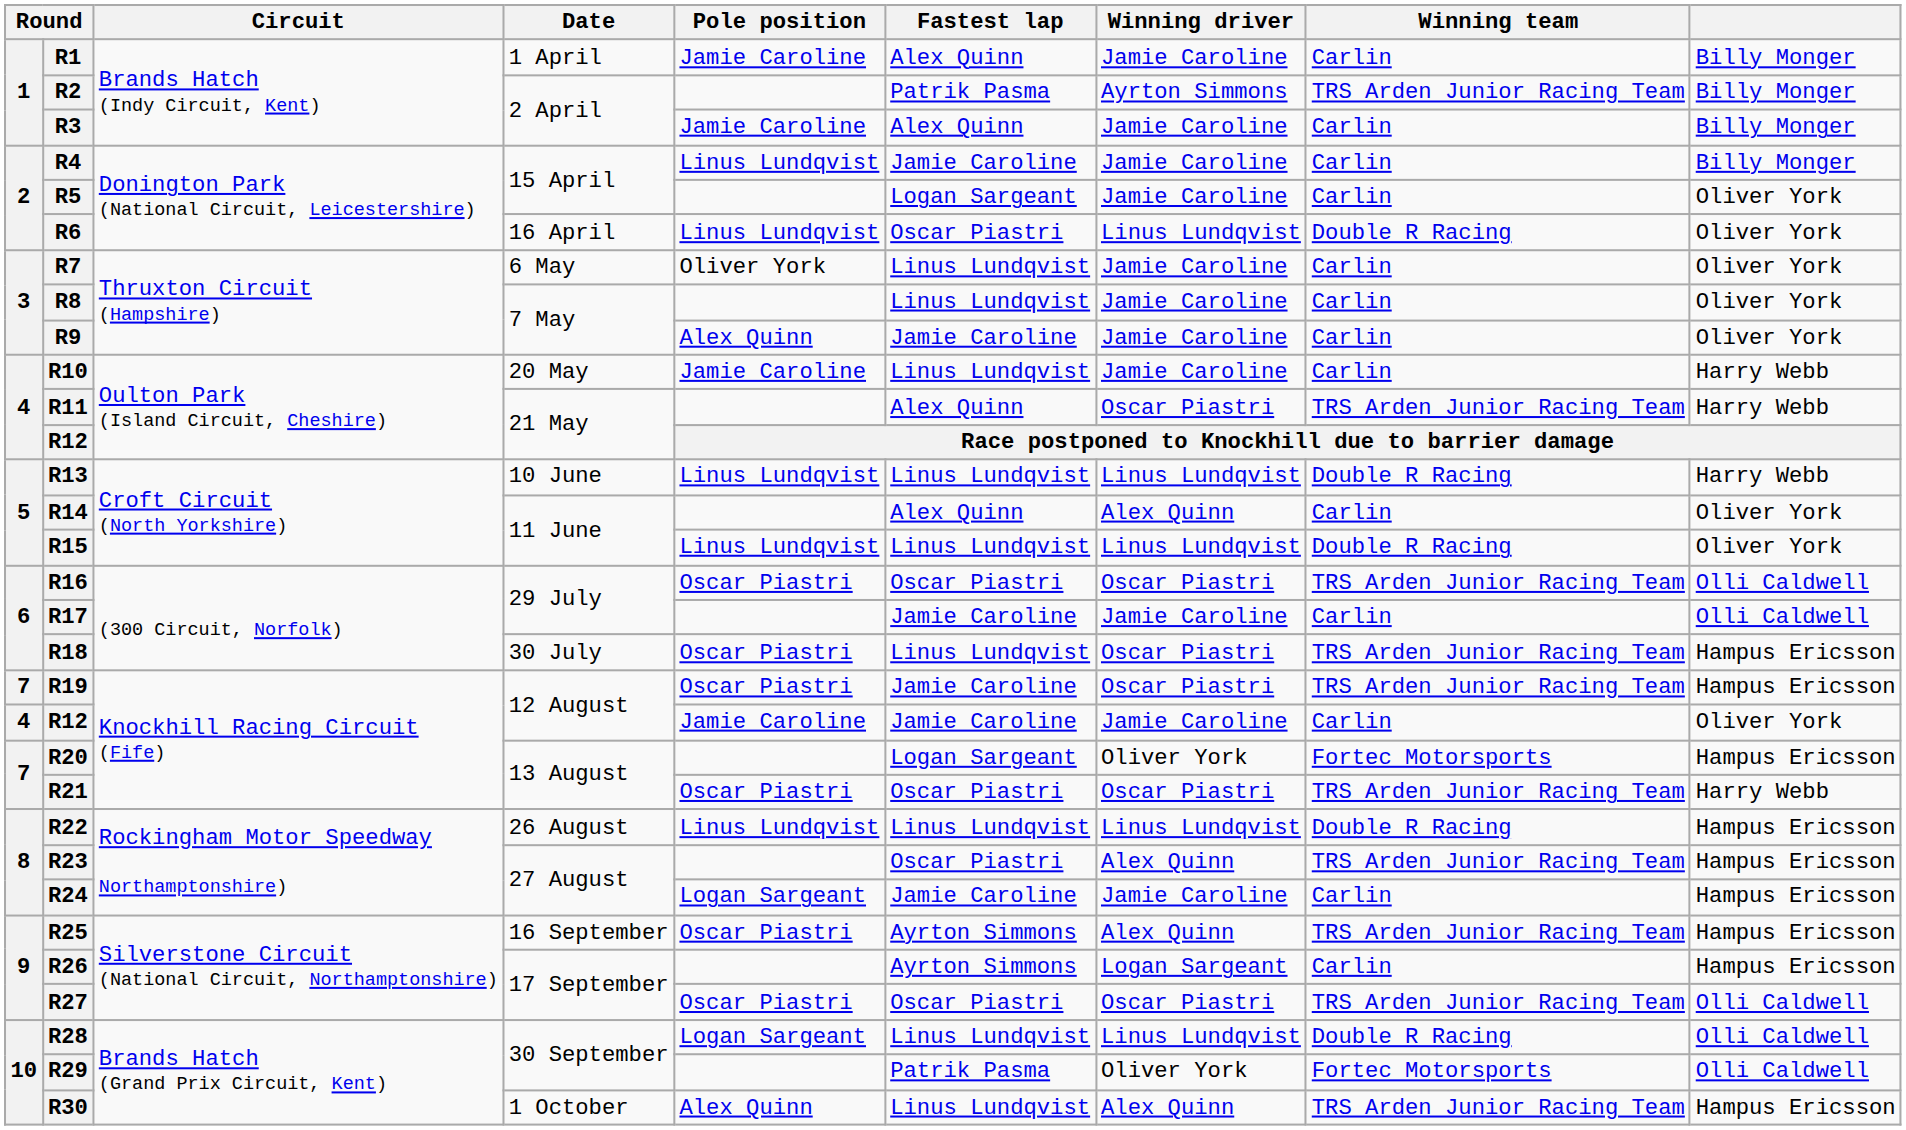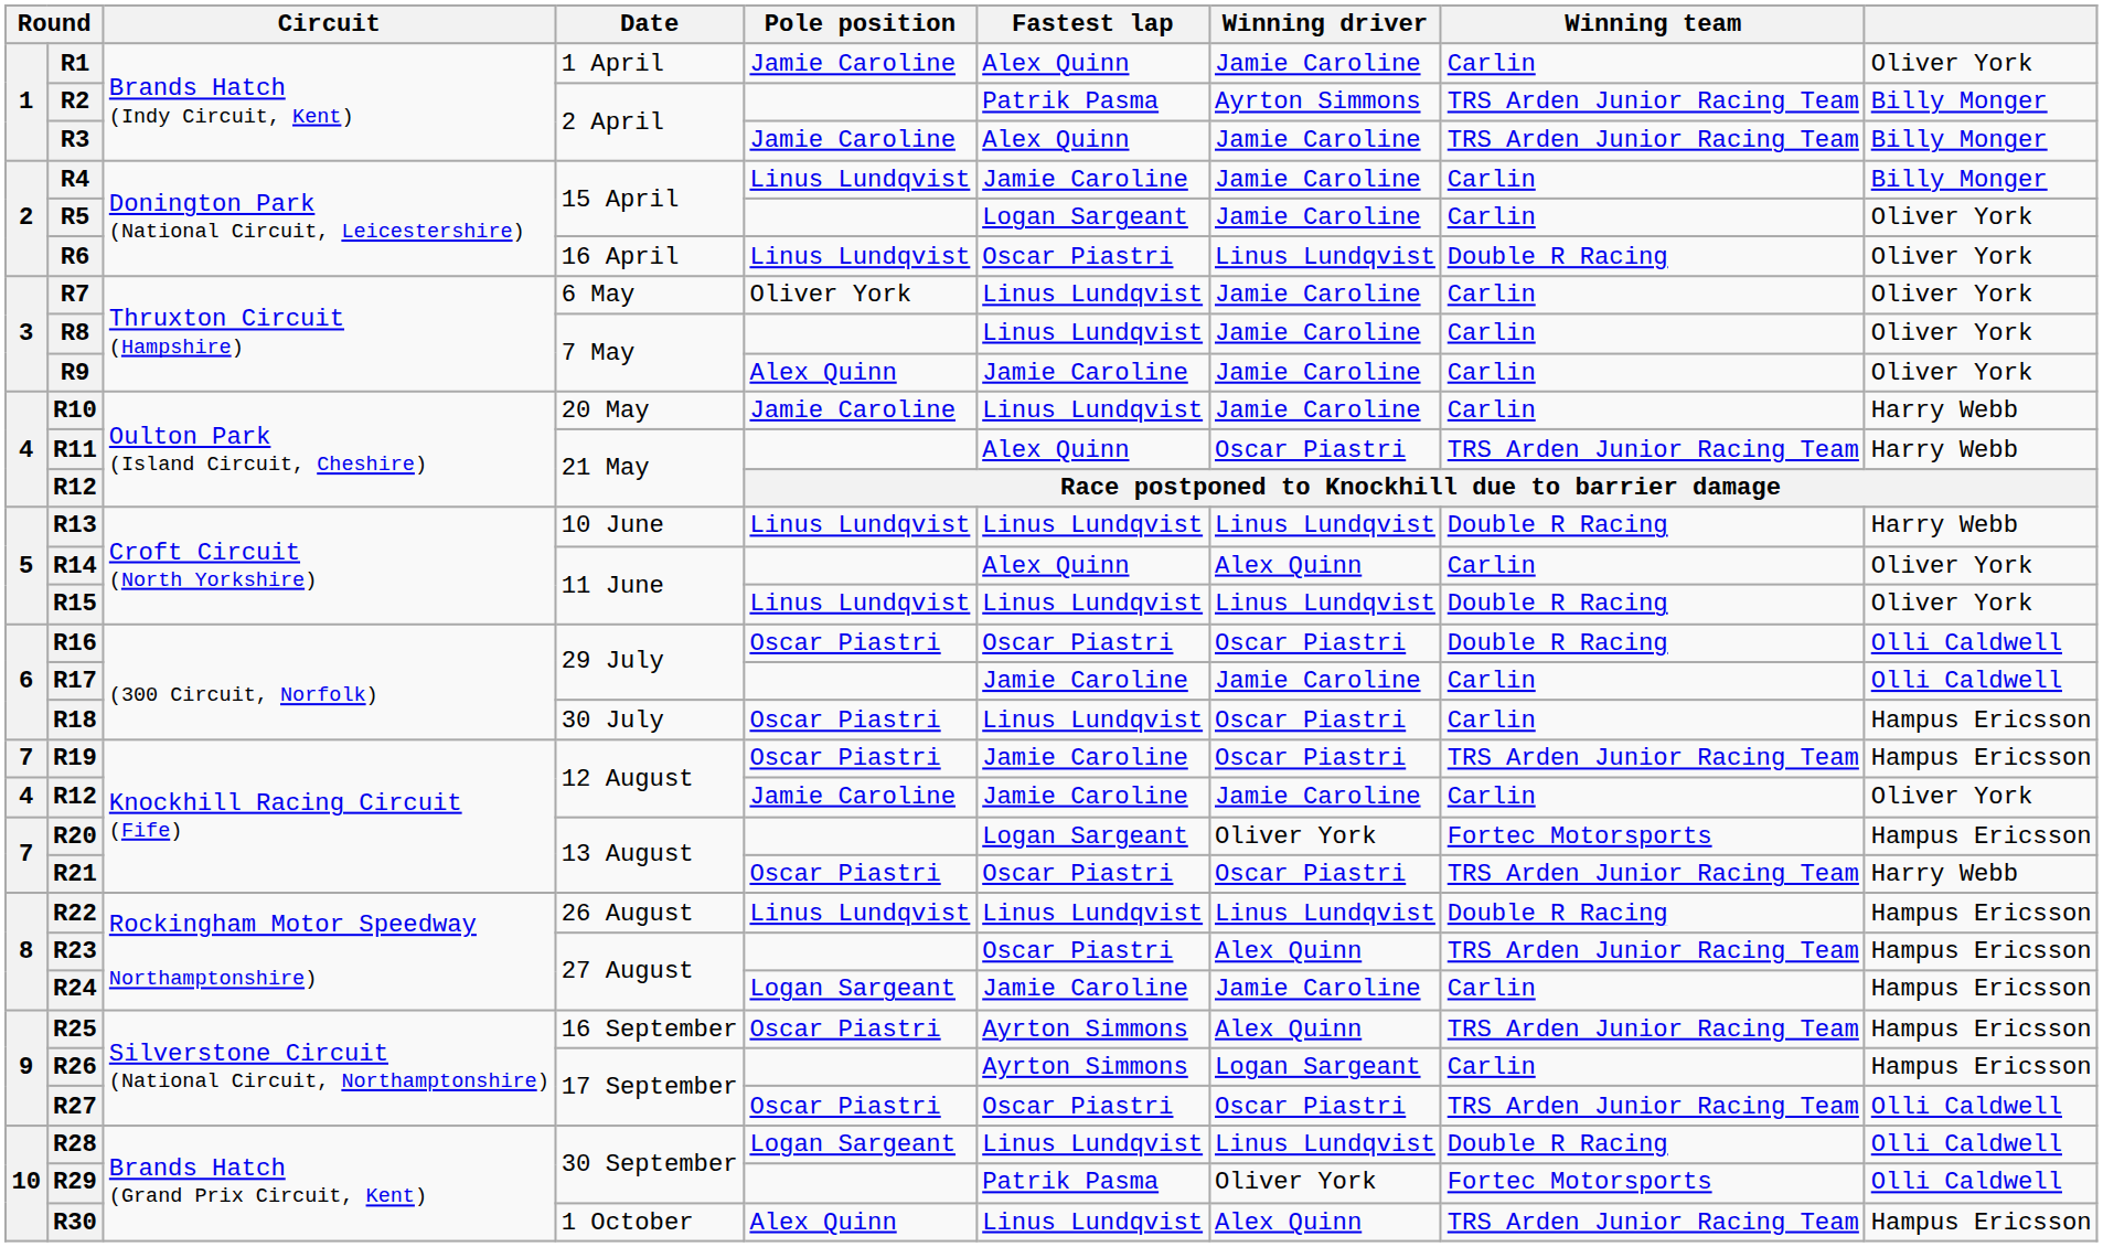R1 | column 9: Billy Monger -> Oliver York
R3 | Winning team: Carlin -> TRS Arden Junior Racing Team
R16 | Winning team: TRS Arden Junior Racing Team -> Double R Racing
R18 | Winning team: TRS Arden Junior Racing Team -> Carlin
